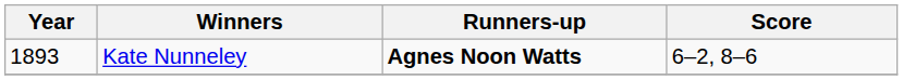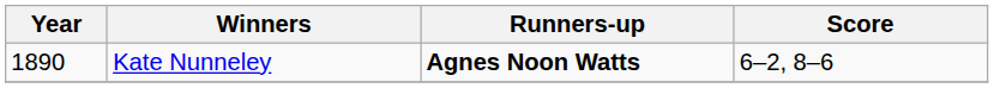Kate Nunneley | Year: 1893 -> 1890
